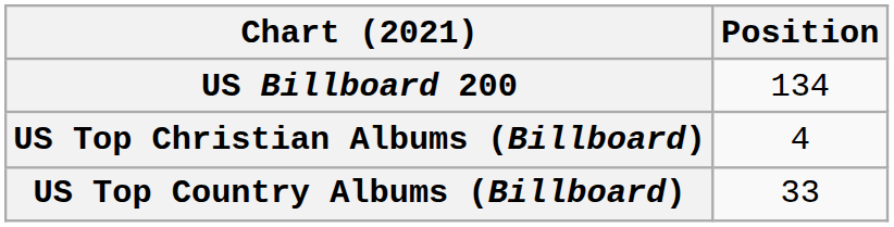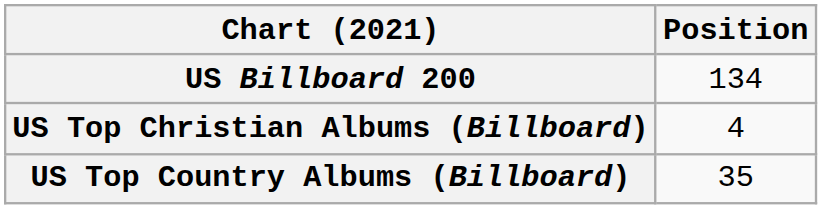US Top Country Albums (Billboard) | Position: 33 -> 35
